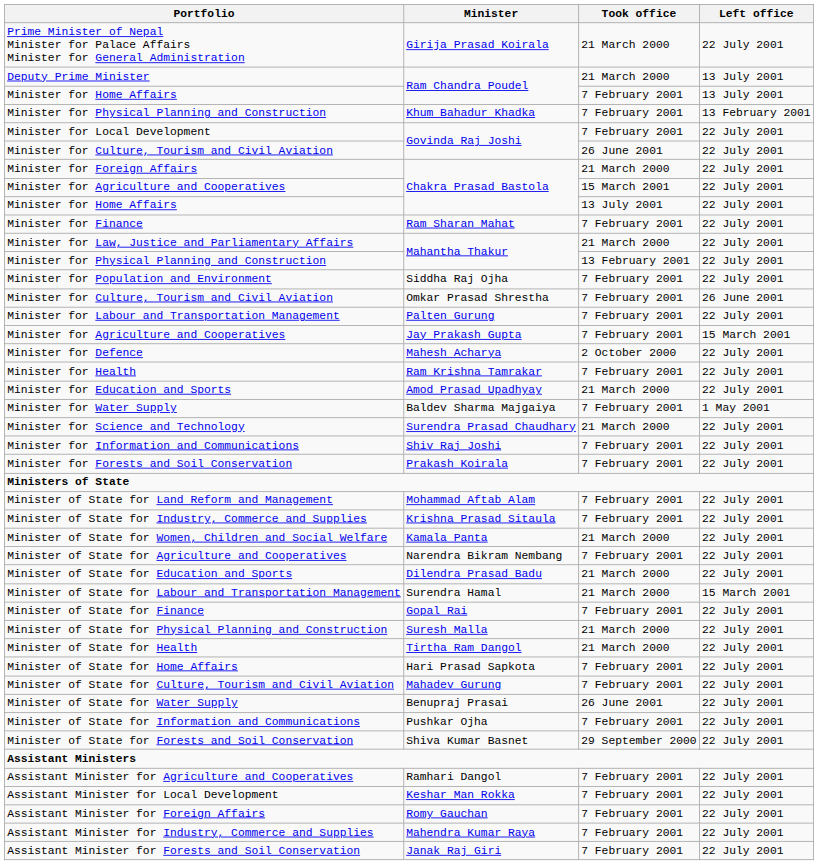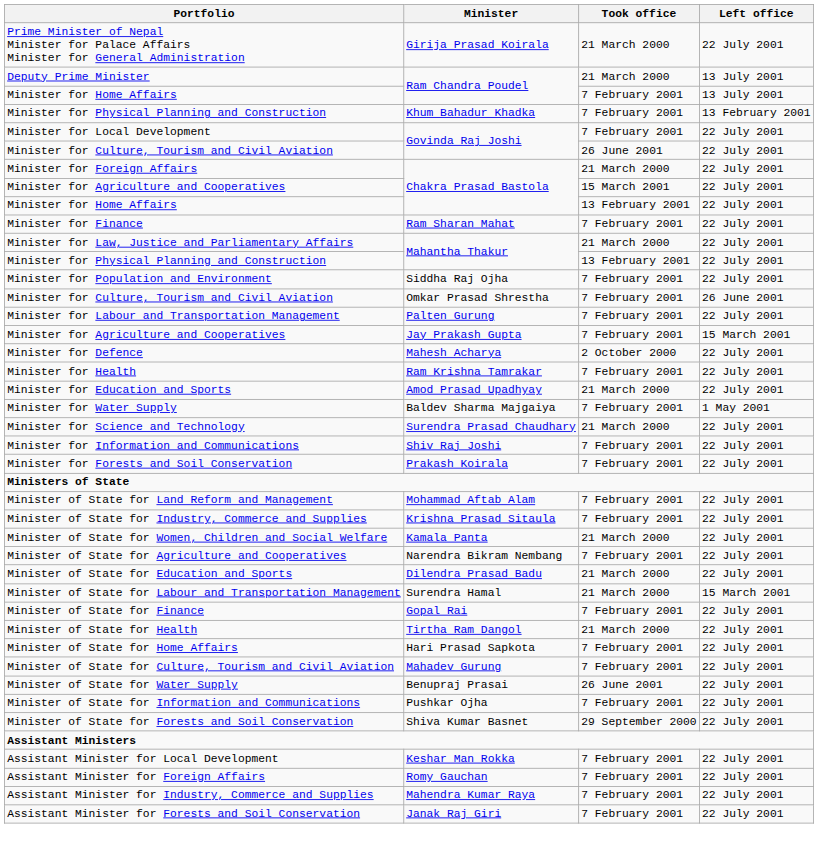Minister for Home Affairs / Chakra Prasad Bastola | Took office: 13 July 2001 -> 13 February 2001
- row: Minister of State for Physical Planning and Construction | Suresh Malla | 21 March 2000 | 22 July 2001
- row: Assistant Minister for Agriculture and Cooperatives | Ramhari Dangol | 7 February 2001 | 22 July 2001
